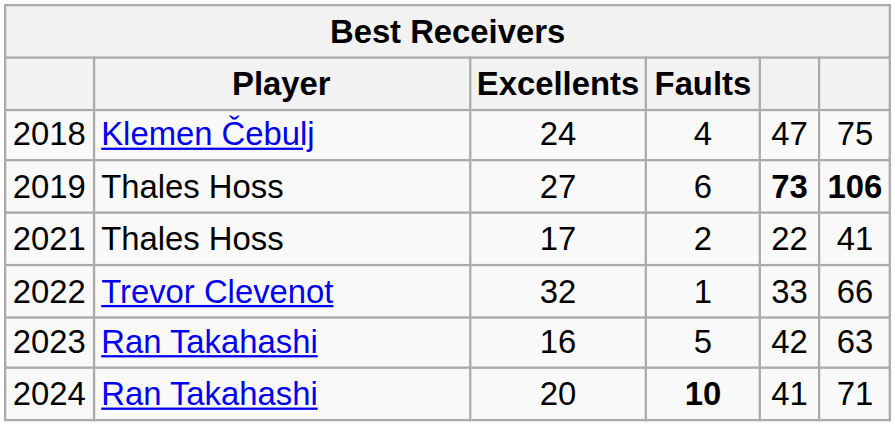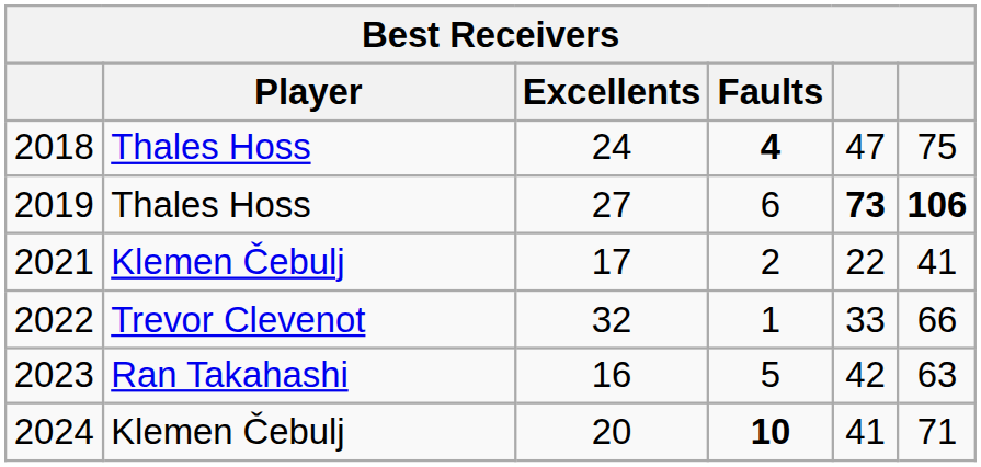2018 | Player: Klemen Čebulj -> Thales Hoss
2018 | Faults: normal -> bold
2021 | Player: Thales Hoss -> Klemen Čebulj
2024 | Player: Ran Takahashi -> Klemen Čebulj
